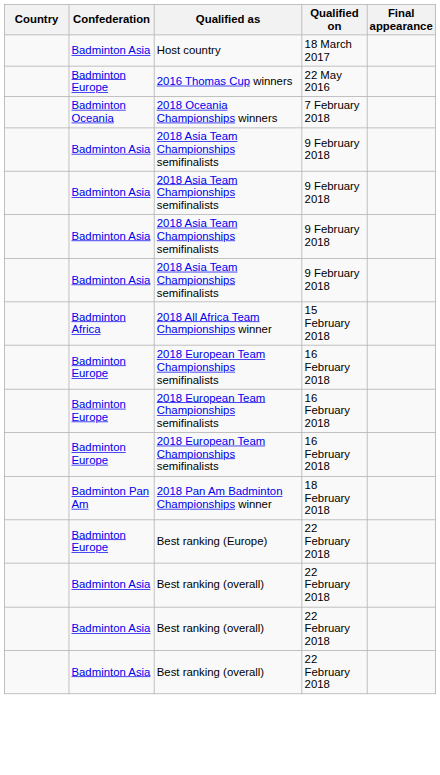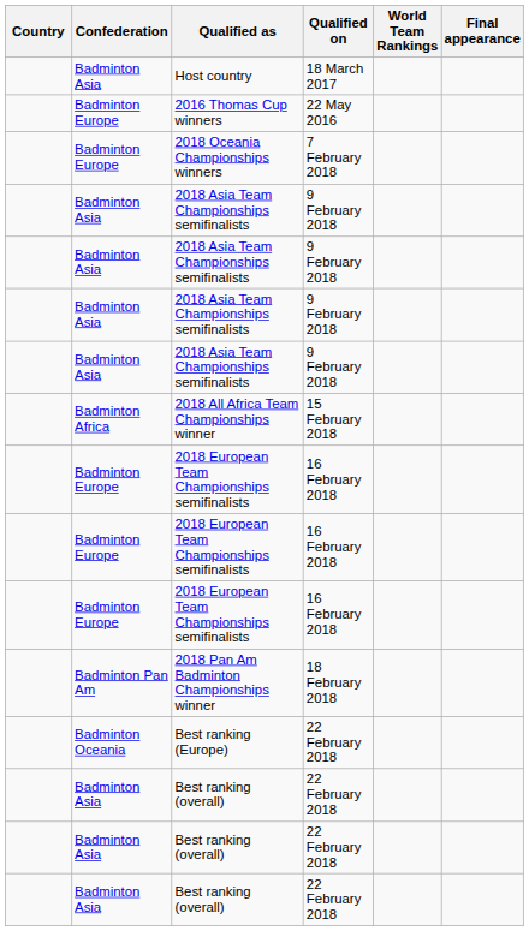+ column: World Team Rankings
2018 Oceania Championships winners | Confederation: Badminton Oceania -> Badminton Europe
Best ranking (Europe) | Confederation: Badminton Europe -> Badminton Oceania
